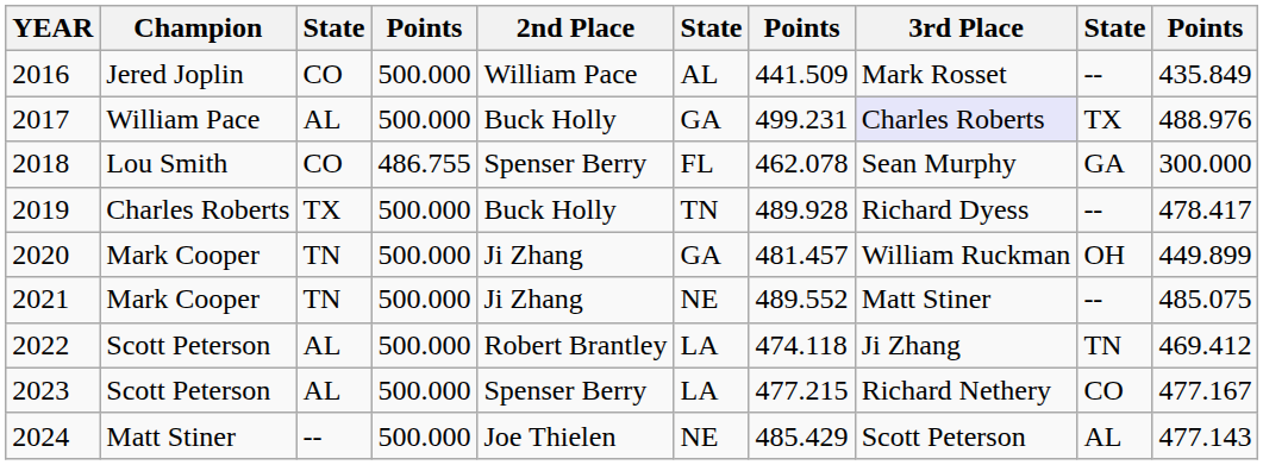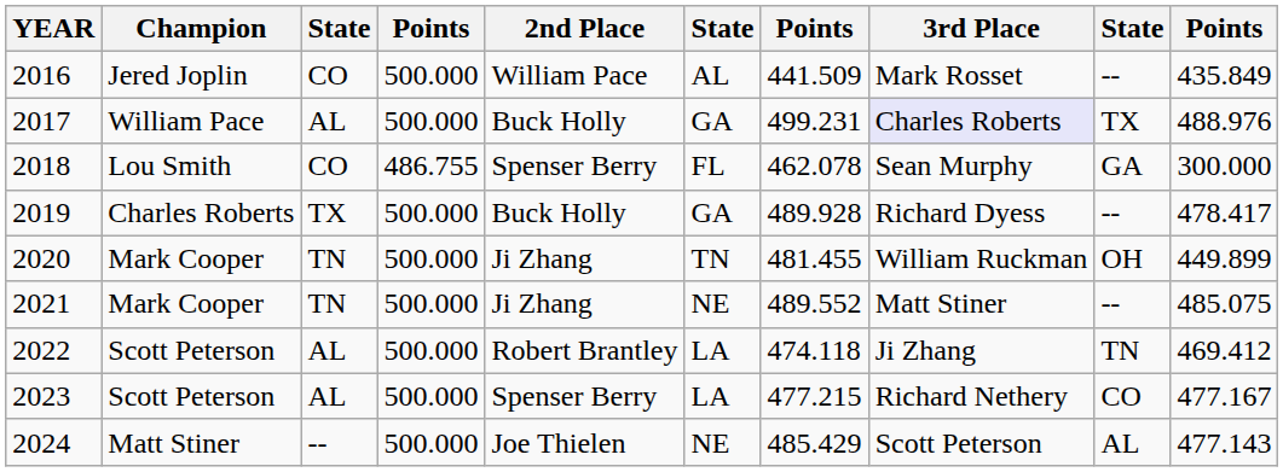2019 | column 6: TN -> GA
2020 | column 6: GA -> TN
2020 | column 7: 481.457 -> 481.455
